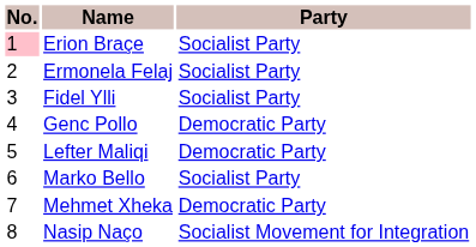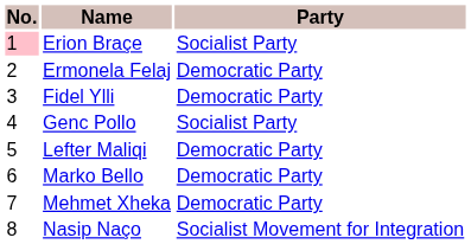Ermonela Felaj | Party: Socialist Party -> Democratic Party
Fidel Ylli | Party: Socialist Party -> Democratic Party
Genc Pollo | Party: Democratic Party -> Socialist Party
Marko Bello | Party: Socialist Party -> Democratic Party
